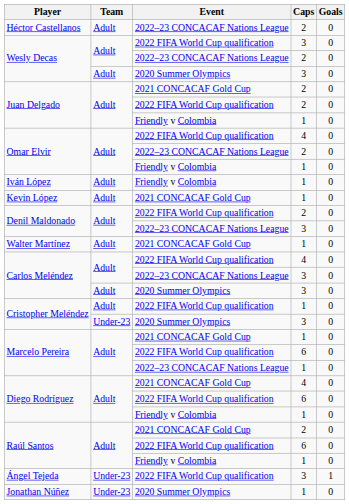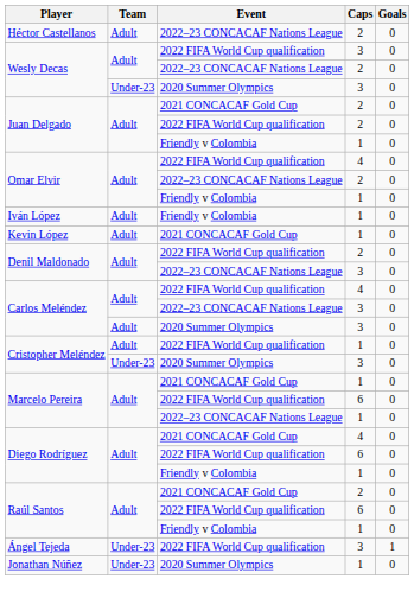Wesly Decas / 2020 Summer Olympics | Team: Adult -> Under-23
- row: Walter Martínez | Adult | 2021 CONCACAF Gold Cup | 1 | 0
